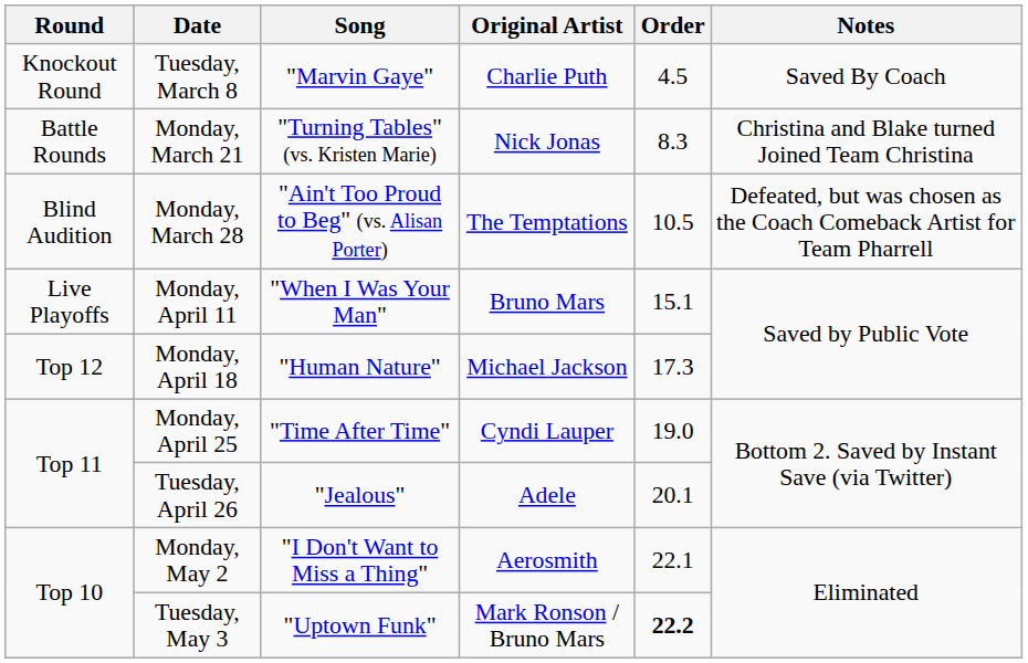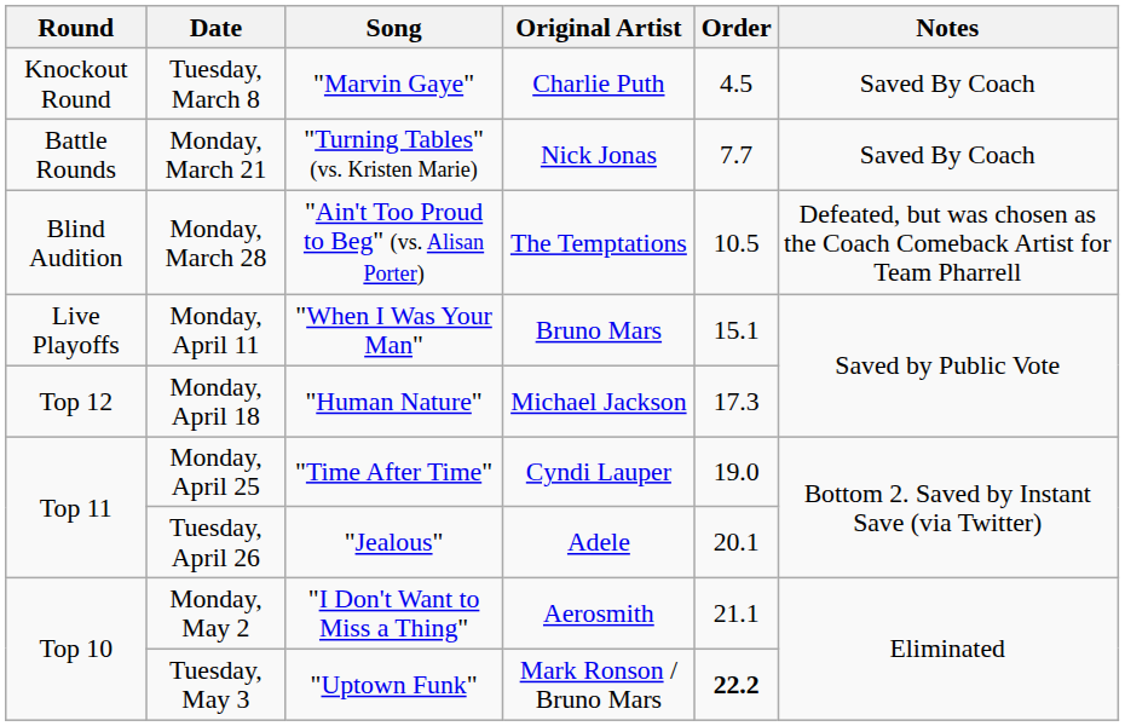Monday, March 21 | Order: 8.3 -> 7.7
Monday, March 21 | Notes: Christina and Blake turned Joined Team Christina -> Saved By Coach
Monday, May 2 | Order: 22.1 -> 21.1
